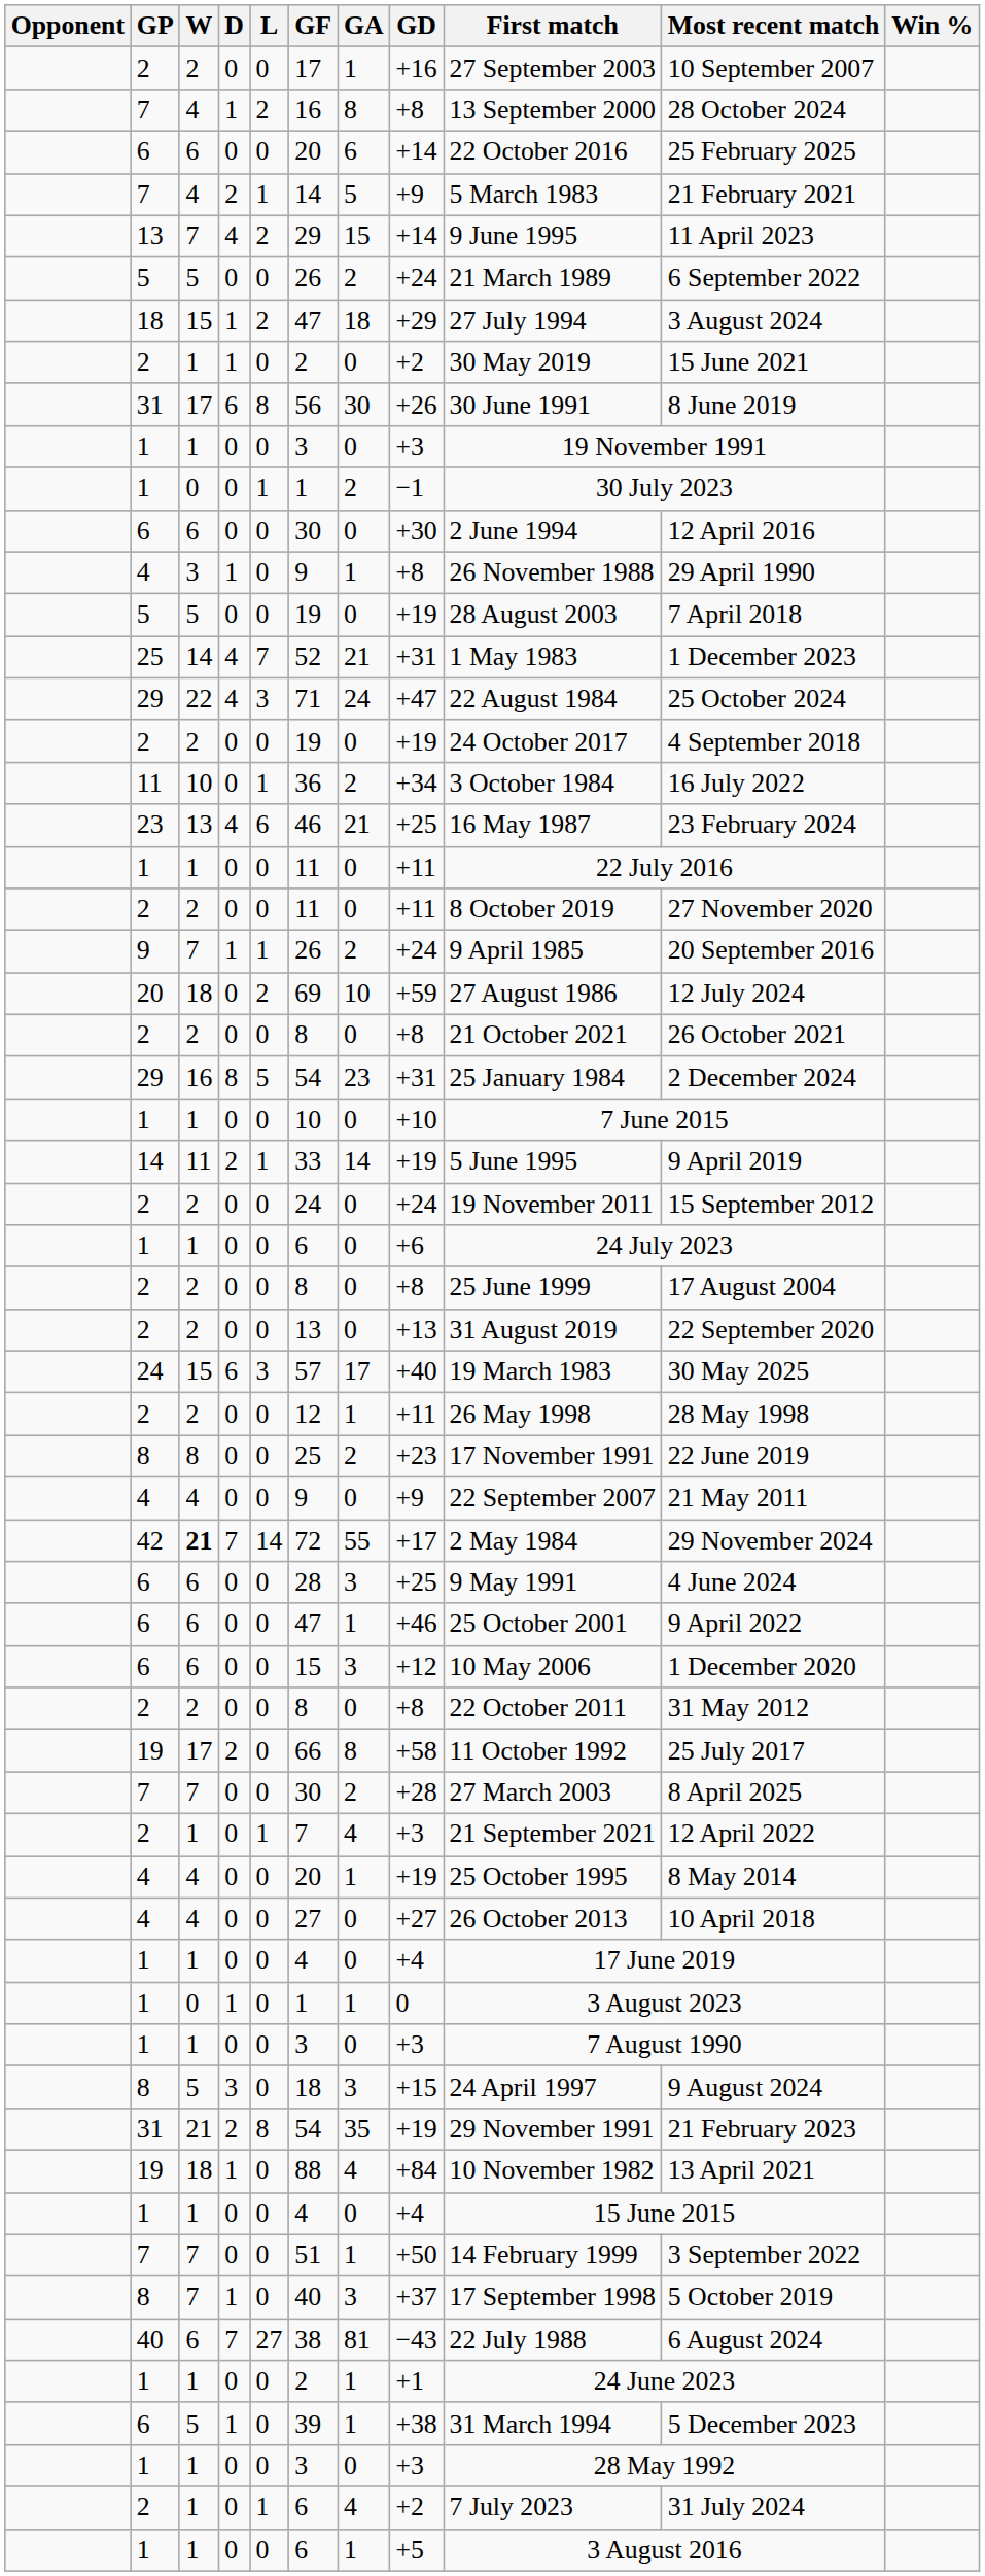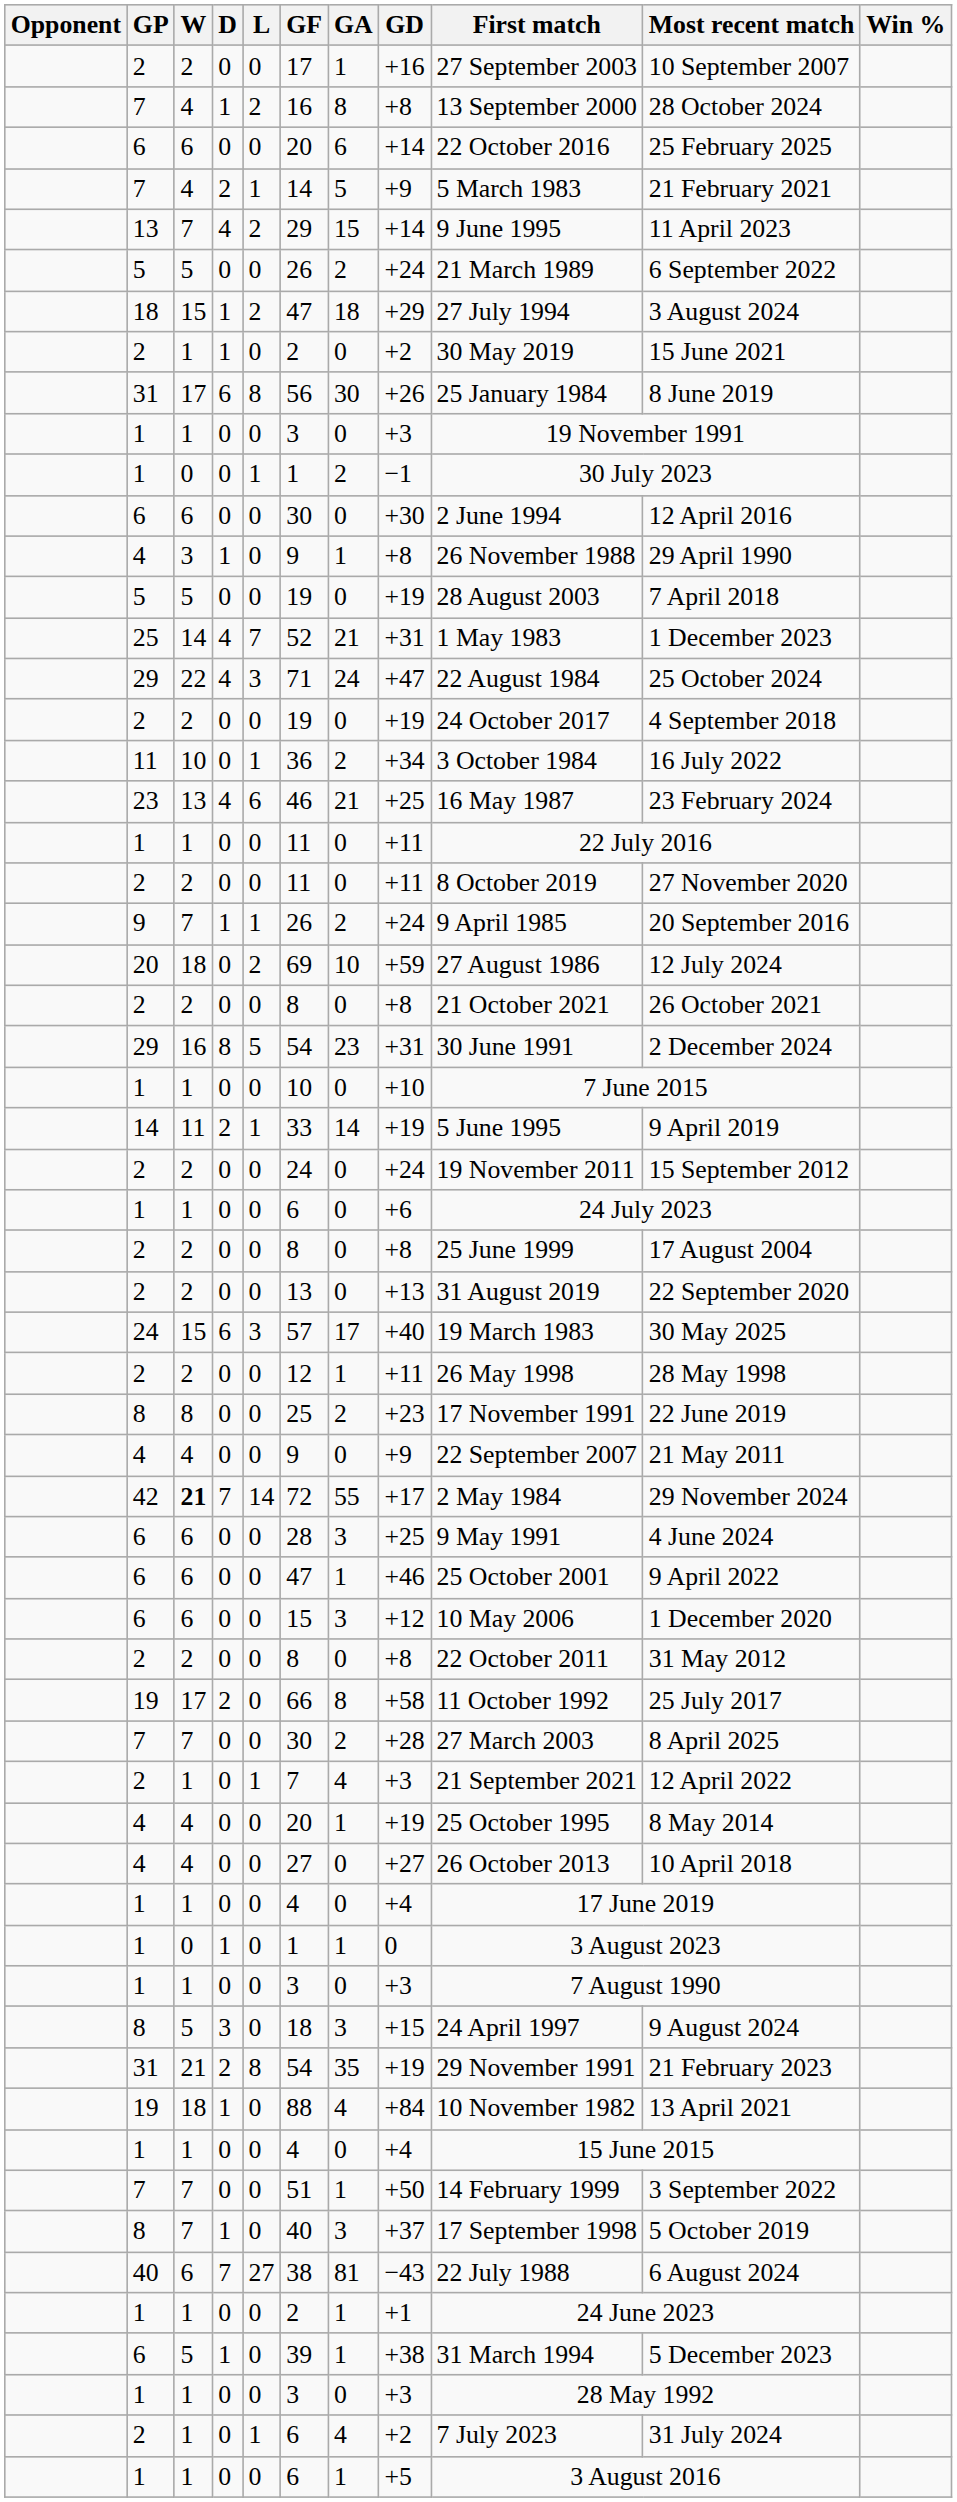31 / 6 | First match: 30 June 1991 -> 25 January 1984
29 / 8 | First match: 25 January 1984 -> 30 June 1991
